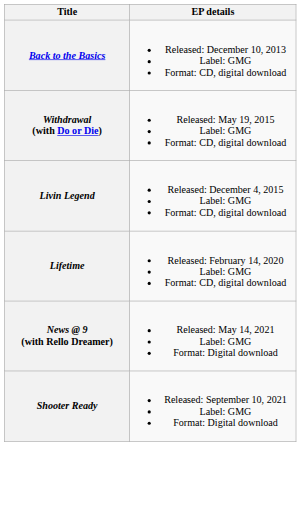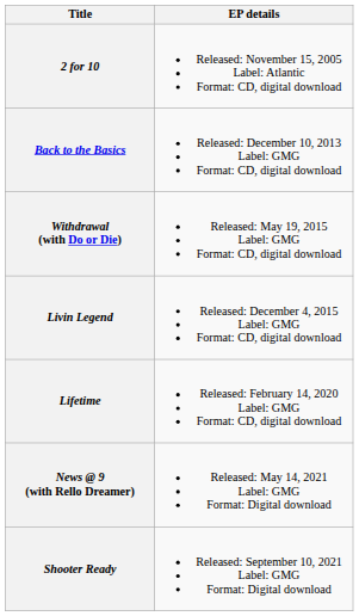+ row: 2 for 10 | Released: November 15, 2005 Label: Atlantic Format: CD, digital download
